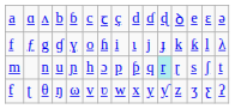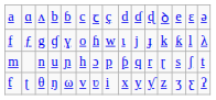f | column 8: i -> w
m | column 11: paleturquoise background -> no background
ƭ | column 8: w -> i
